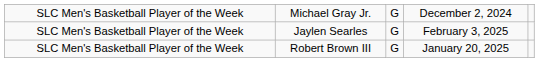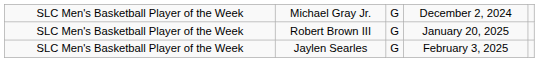rows swapped: Robert Brown III <-> Jaylen Searles
